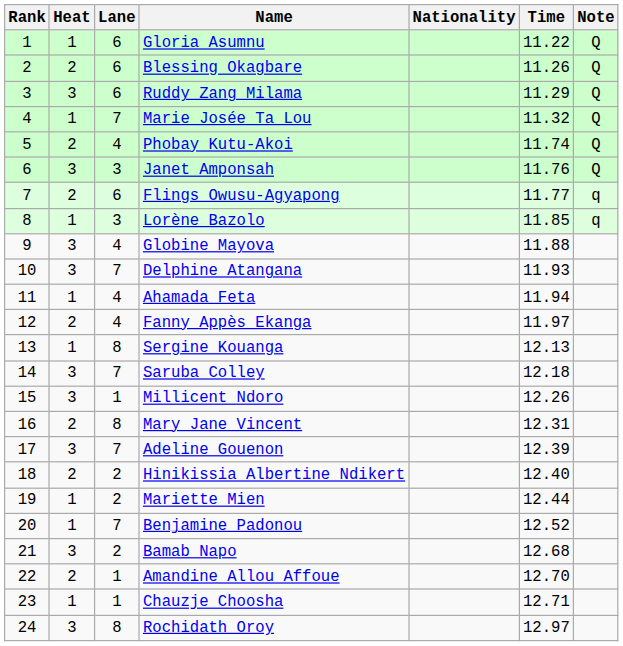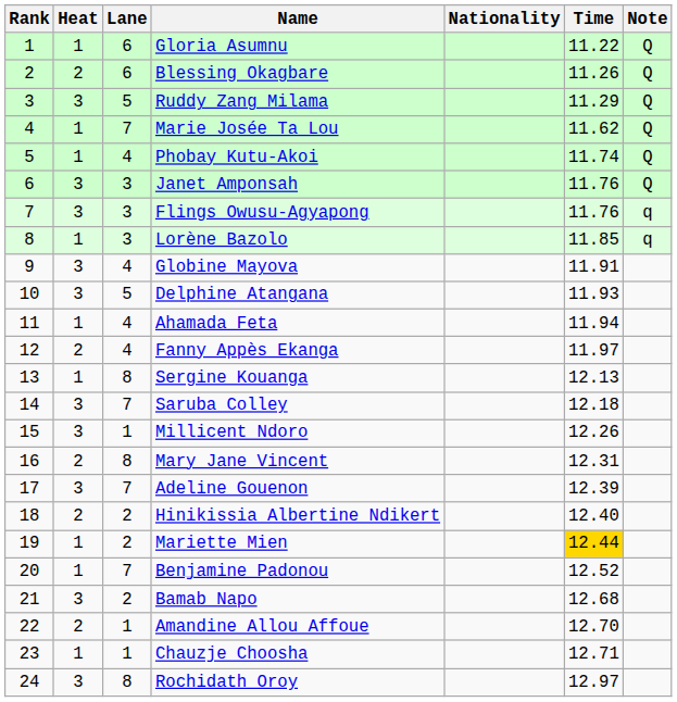Ruddy Zang Milama | Lane: 6 -> 5
Marie Josée Ta Lou | Time: 11.32 -> 11.62
Phobay Kutu-Akoi | Heat: 2 -> 1
Flings Owusu-Agyapong | Heat: 2 -> 3
Flings Owusu-Agyapong | Lane: 6 -> 3
Flings Owusu-Agyapong | Time: 11.77 -> 11.76
Globine Mayova | Time: 11.88 -> 11.91
Delphine Atangana | Lane: 7 -> 5
Mariette Mien | Time: no background -> gold background
